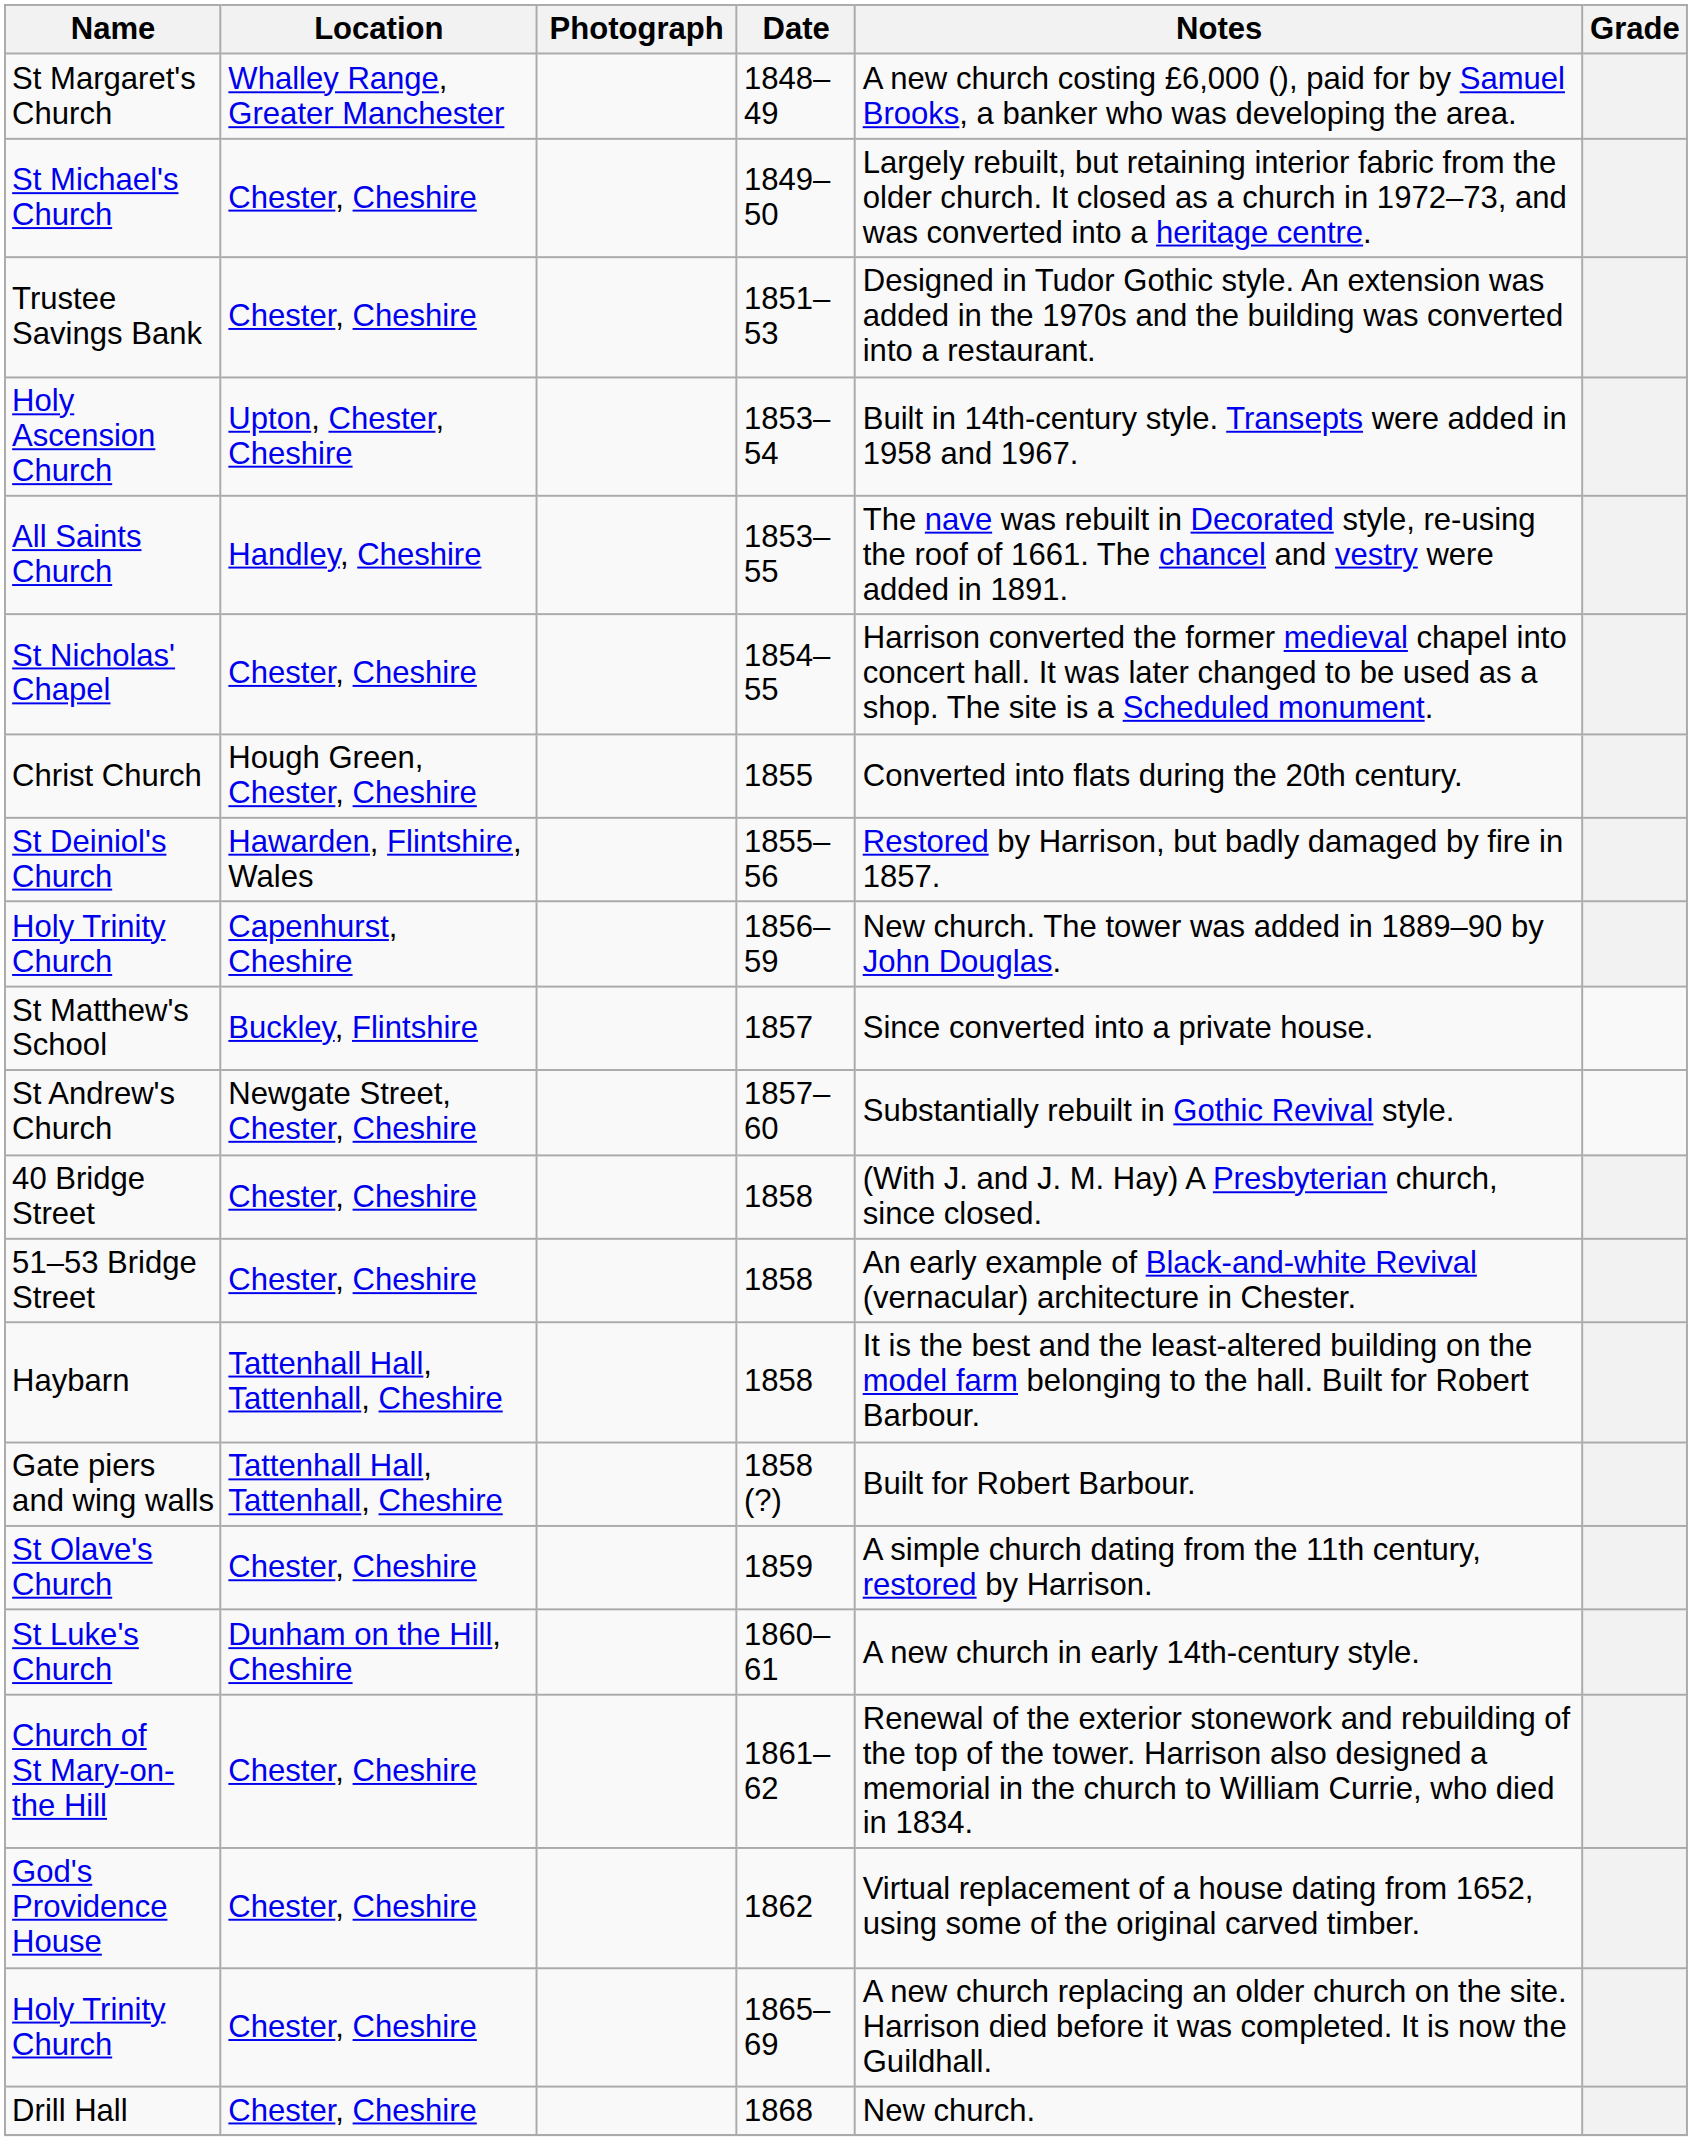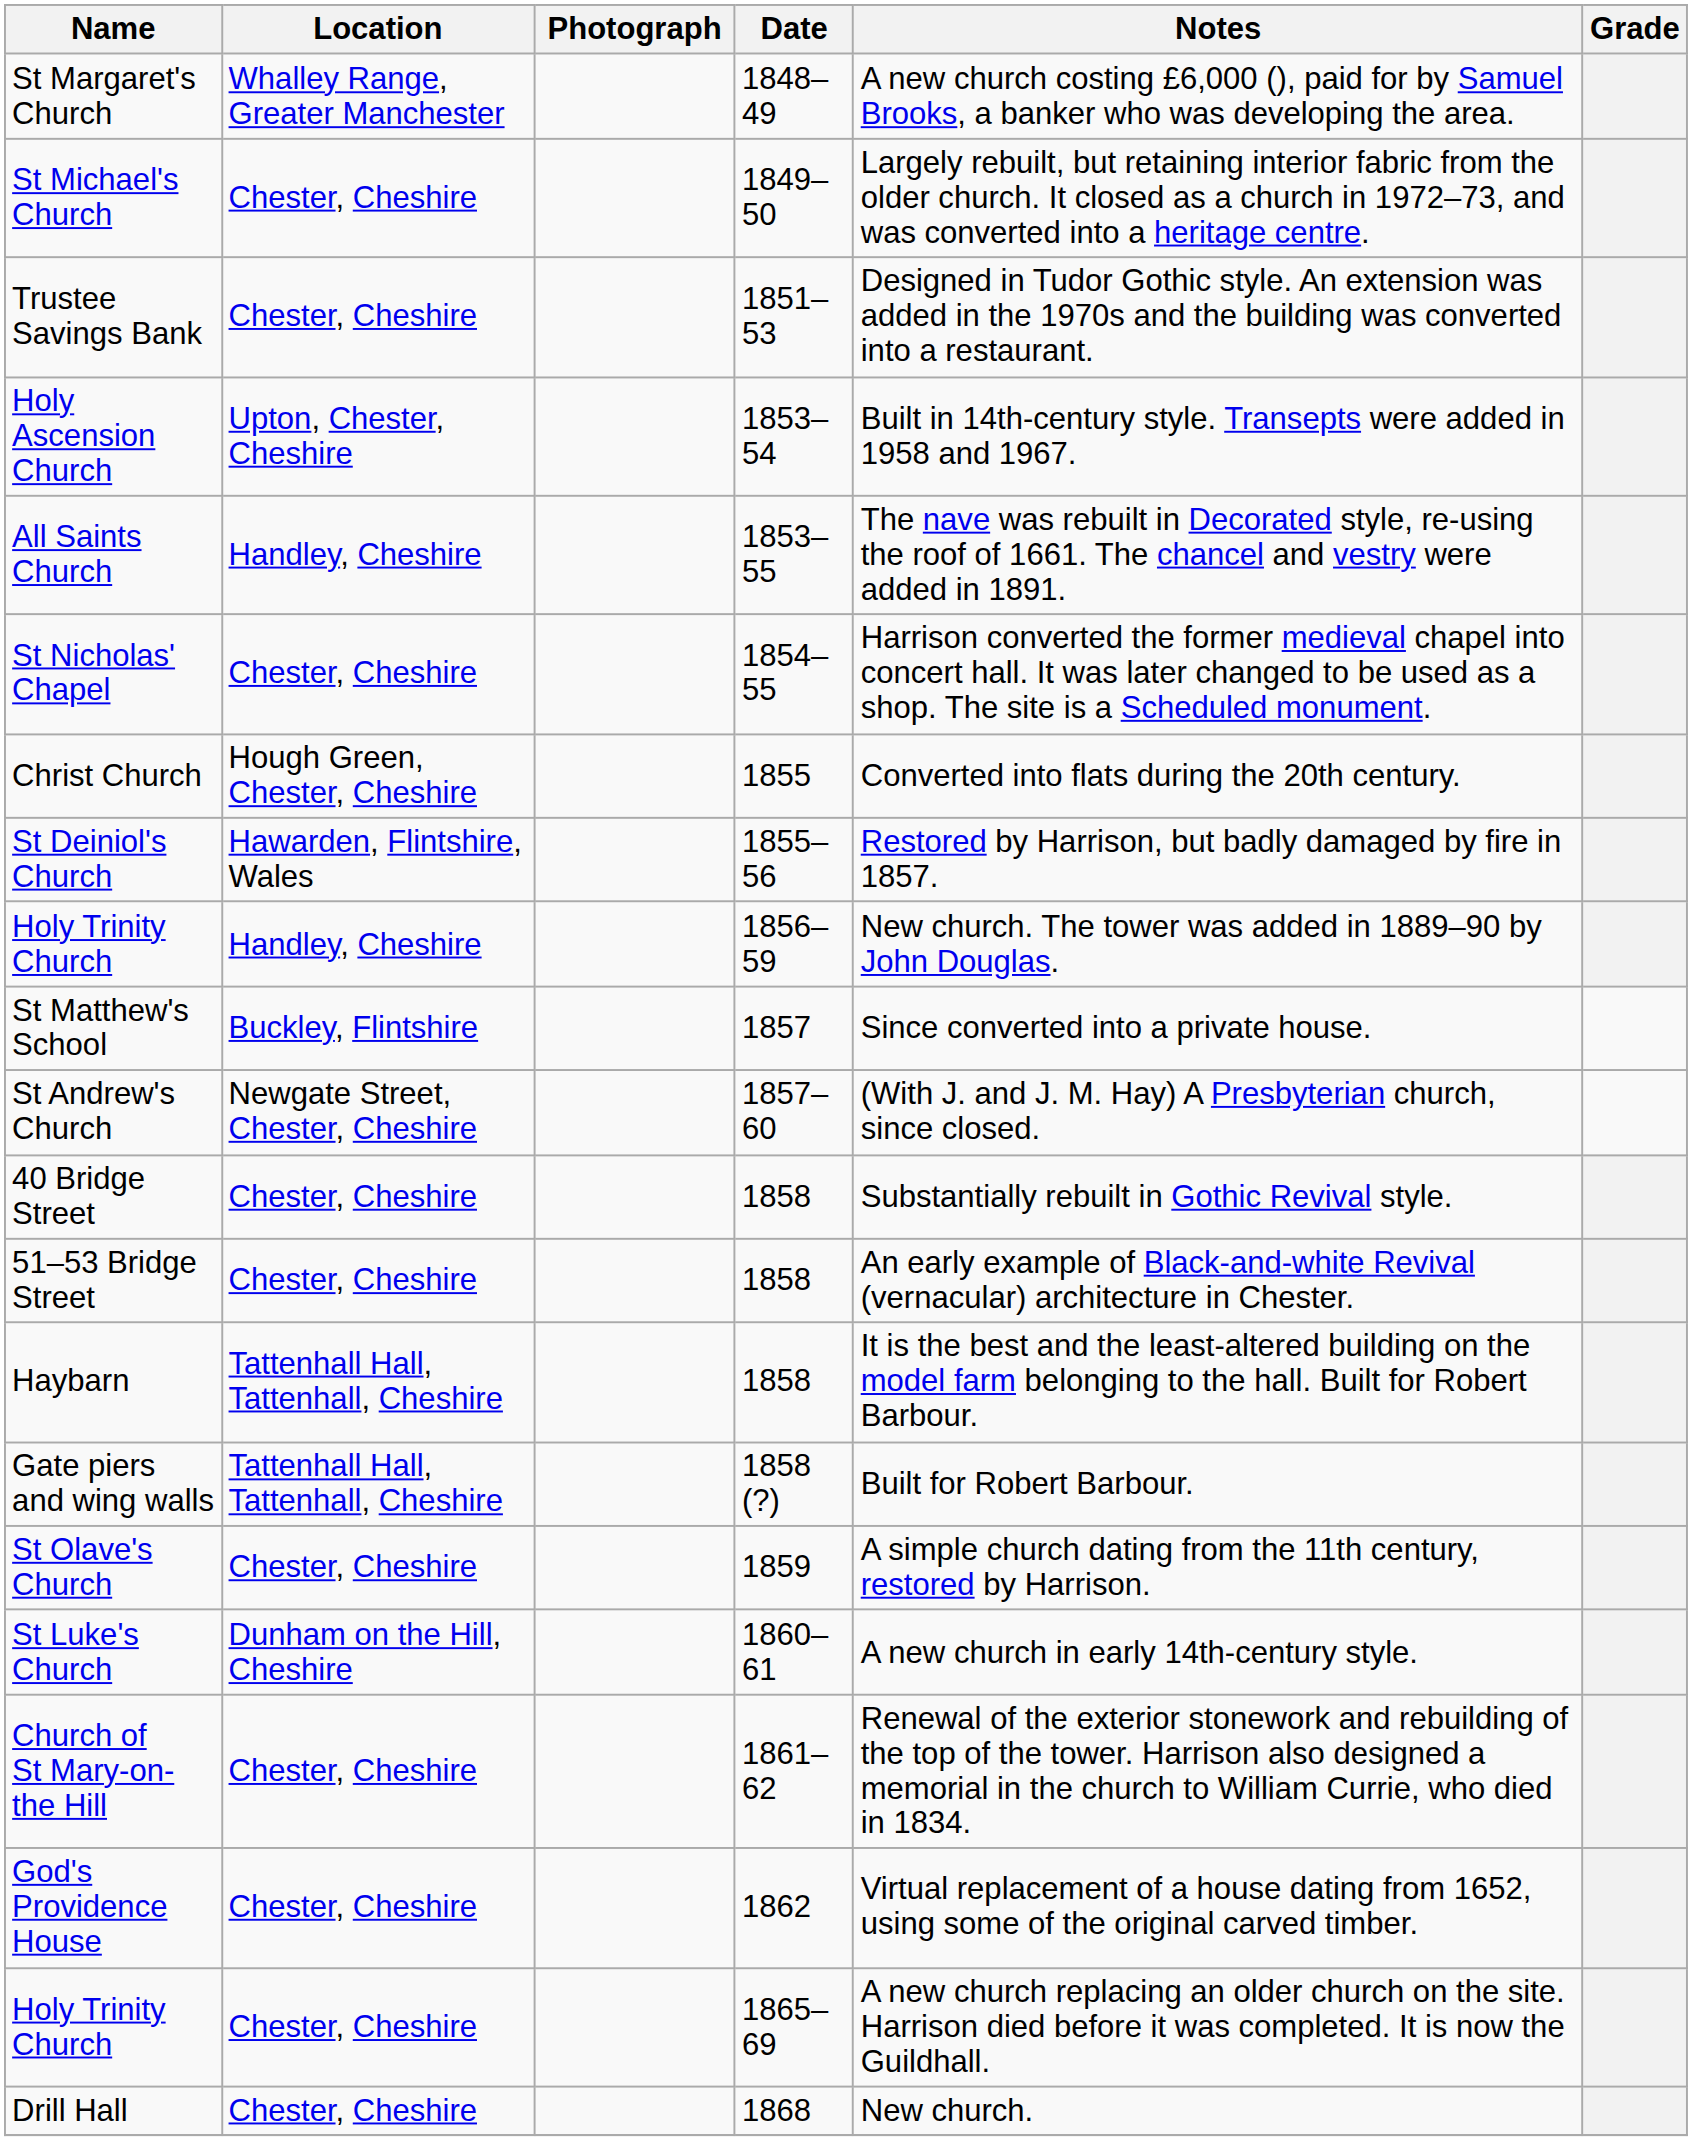Holy Trinity Church / 1856–59 | Location: Capenhurst, Cheshire -> Handley, Cheshire
St Andrew's Church | Notes: Substantially rebuilt in Gothic Revival style. -> (With J. and J. M. Hay) A Presbyterian church, since closed.
40 Bridge Street | Notes: (With J. and J. M. Hay) A Presbyterian church, since closed. -> Substantially rebuilt in Gothic Revival style.
